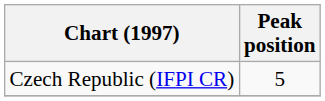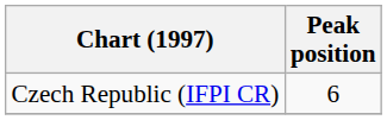Czech Republic (IFPI CR) | Peak position: 5 -> 6
